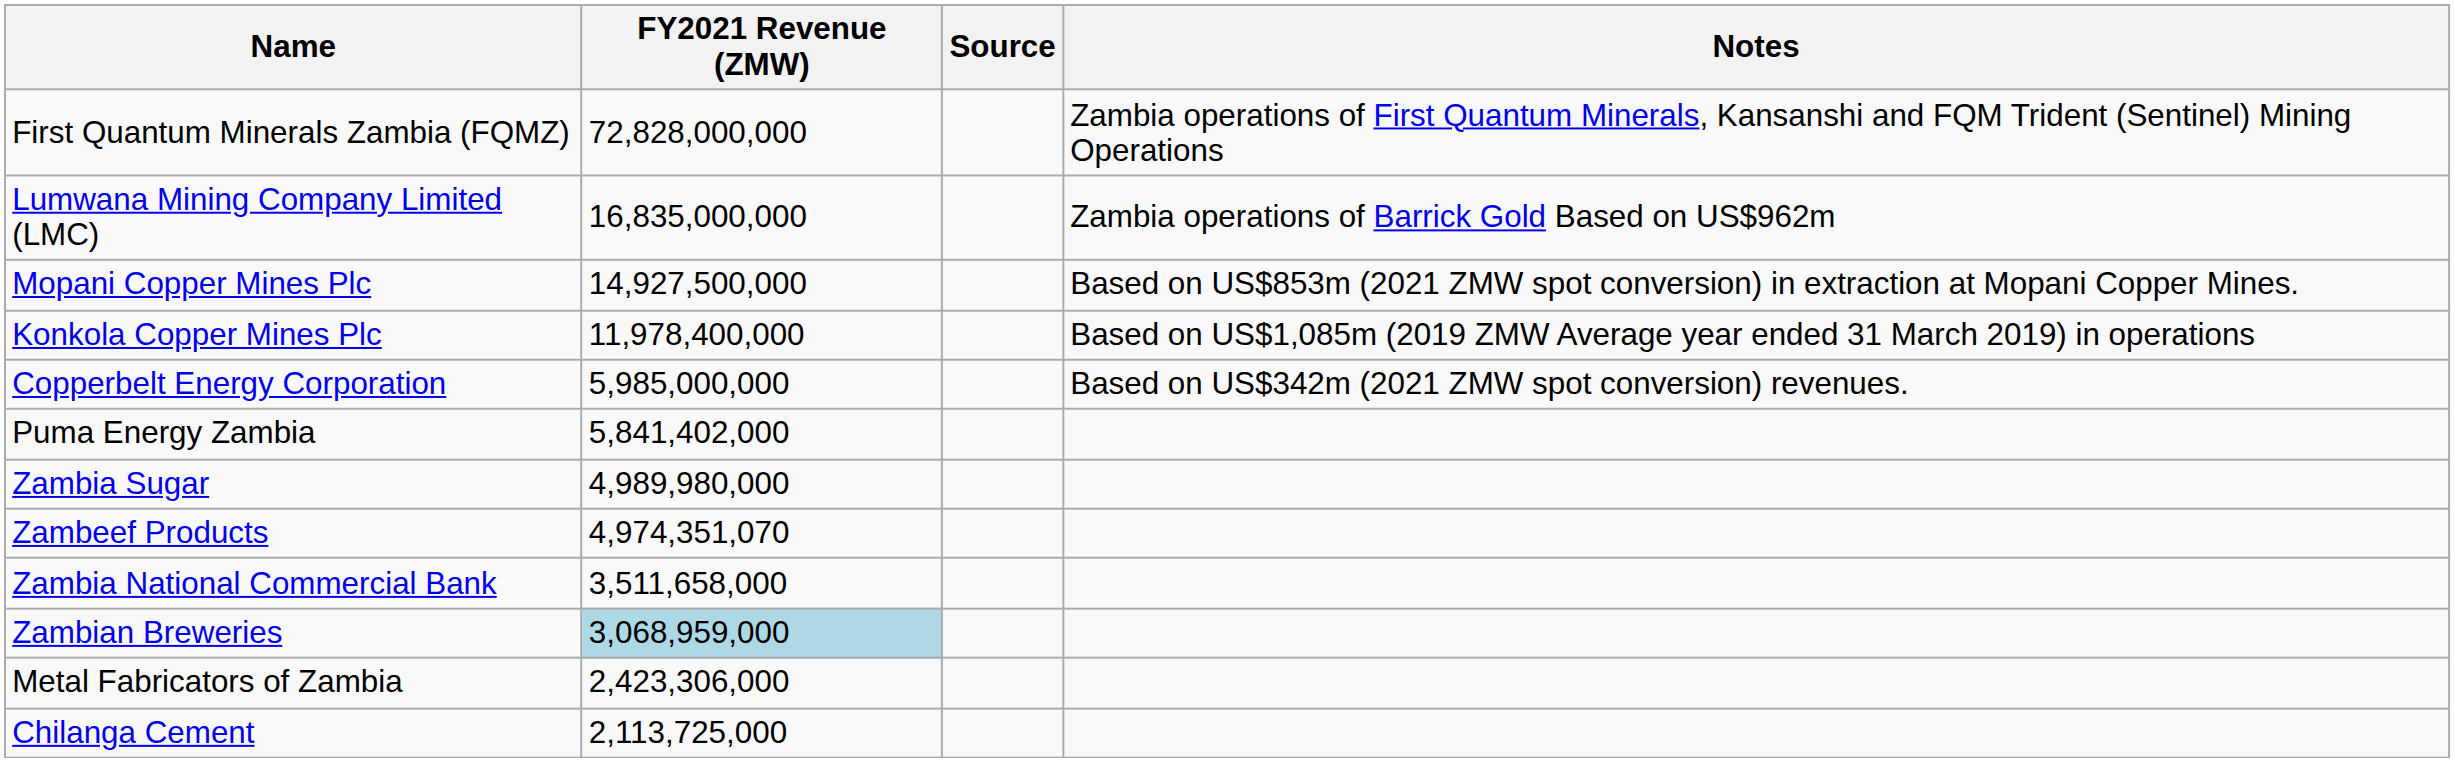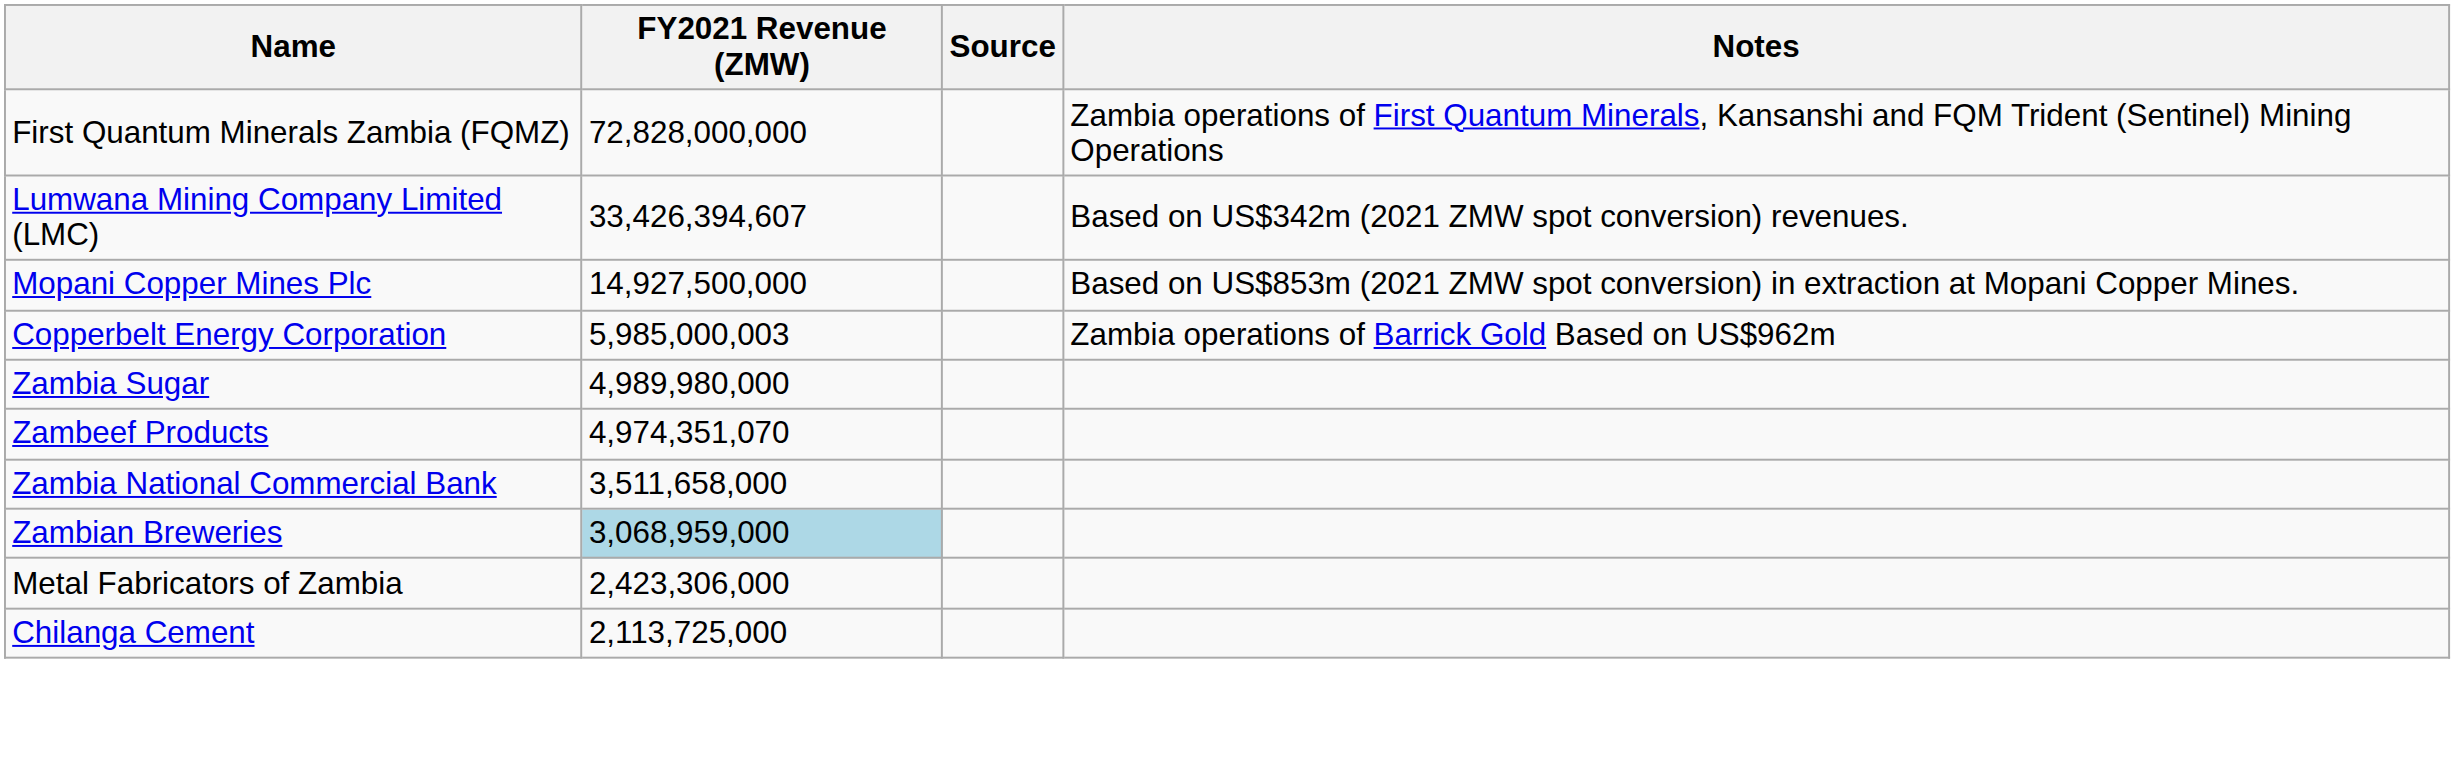Lumwana Mining Company Limited (LMC) | FY2021 Revenue (ZMW): 16,835,000,000 -> 33,426,394,607
Lumwana Mining Company Limited (LMC) | Notes: Zambia operations of Barrick Gold Based on US$962m -> Based on US$342m (2021 ZMW spot conversion) revenues.
- row: Konkola Copper Mines Plc | 11,978,400,000 | Based on US$1,085m (2019 ZMW Average year ended 31 March 2019) in operations
Copperbelt Energy Corporation | FY2021 Revenue (ZMW): 5,985,000,000 -> 5,985,000,003
Copperbelt Energy Corporation | Notes: Based on US$342m (2021 ZMW spot conversion) revenues. -> Zambia operations of Barrick Gold Based on US$962m
- row: Puma Energy Zambia | 5,841,402,000
